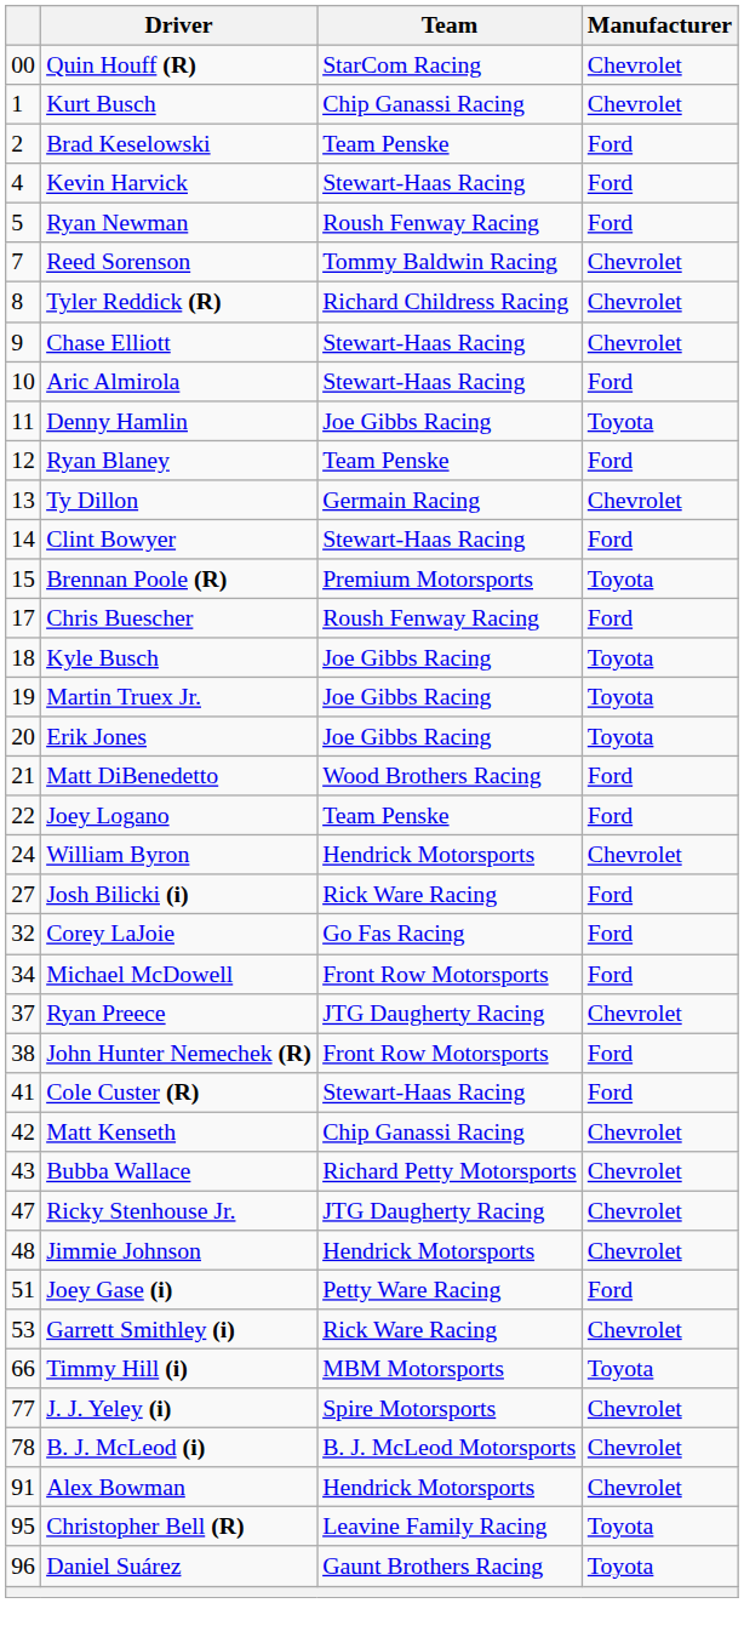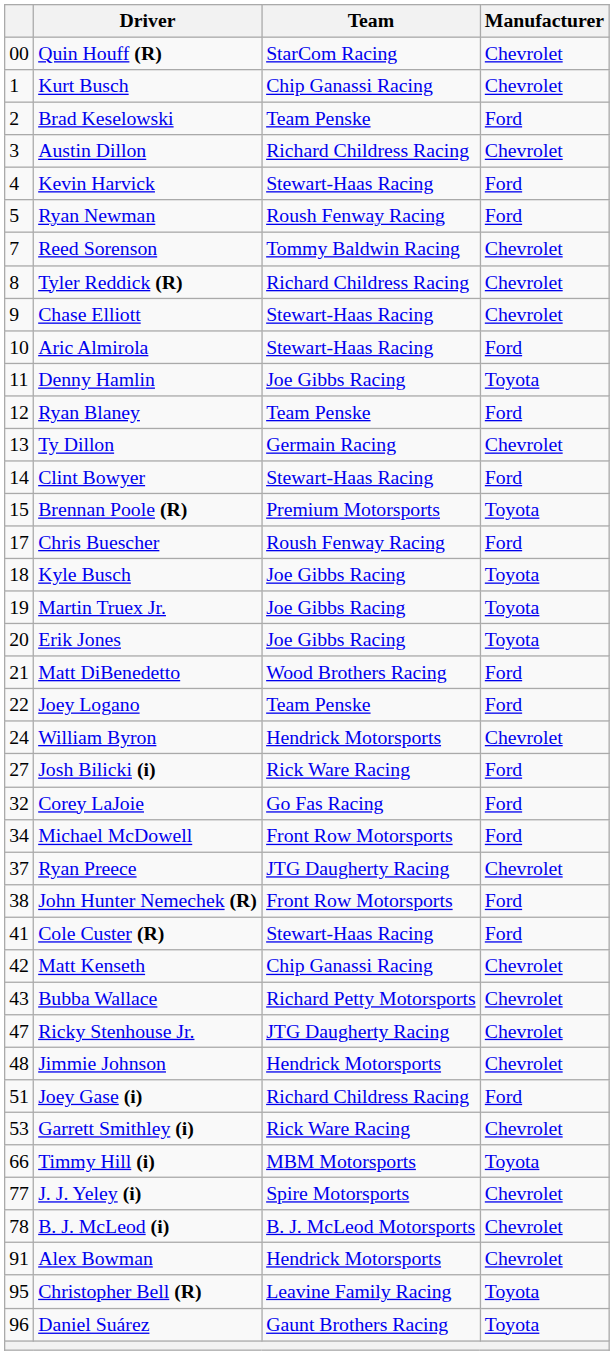+ row: 3 | Austin Dillon | Richard Childress Racing | Chevrolet
Joey Gase (i) | Team: Petty Ware Racing -> Richard Childress Racing
